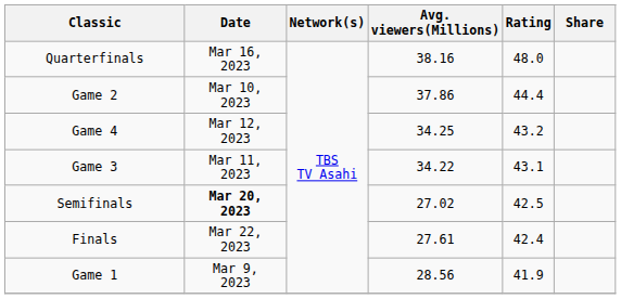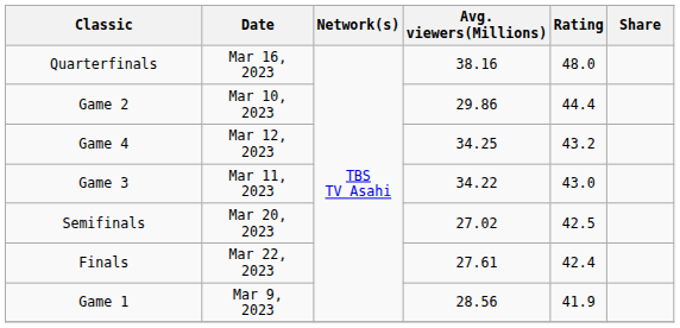Game 2 | Avg. viewers(Millions): 37.86 -> 29.86
Game 3 | Rating: 43.1 -> 43.0
Semifinals | Date: bold -> normal
